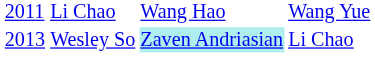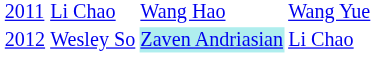Wesley So | column 1: 2013 -> 2012
